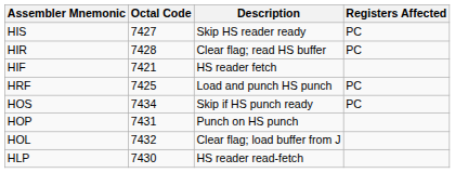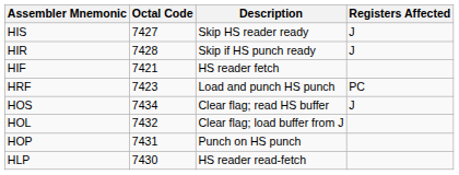HIS | Registers Affected: PC -> J
HIR | Description: Clear flag; read HS buffer -> Skip if HS punch ready
HIR | Registers Affected: PC -> J
HRF | Octal Code: 7425 -> 7423
HOS | Description: Skip if HS punch ready -> Clear flag; read HS buffer
HOS | Registers Affected: PC -> J
rows swapped: HOL <-> HOP
